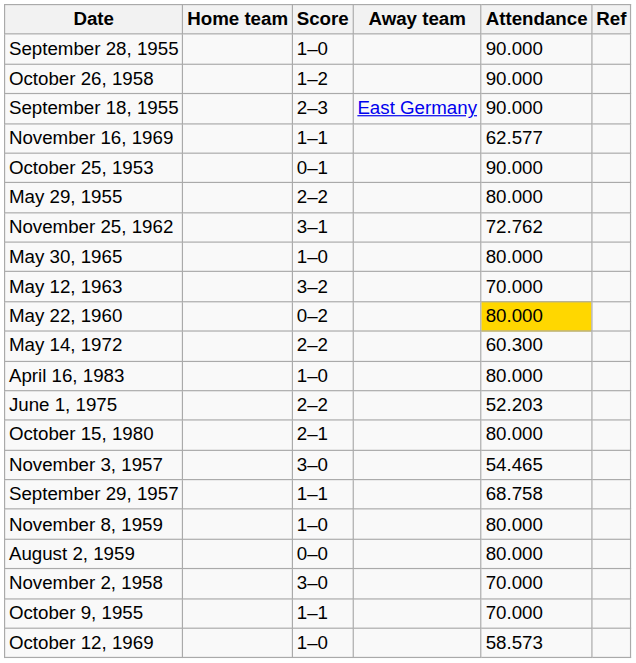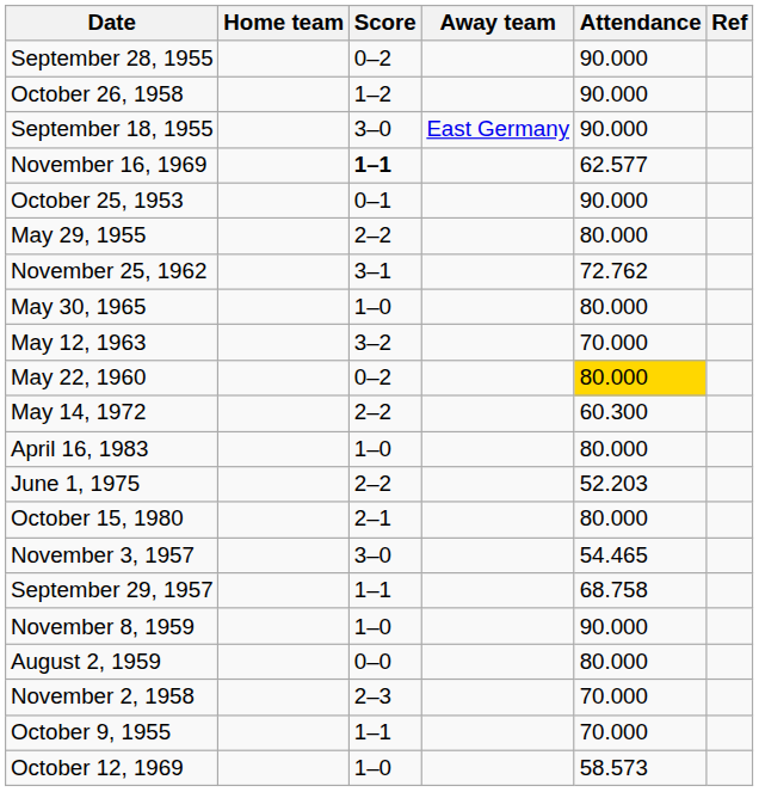September 28, 1955 | Score: 1–0 -> 0–2
September 18, 1955 | Score: 2–3 -> 3–0
November 16, 1969 | Score: normal -> bold
November 8, 1959 | Attendance: 80.000 -> 90.000
November 2, 1958 | Score: 3–0 -> 2–3
